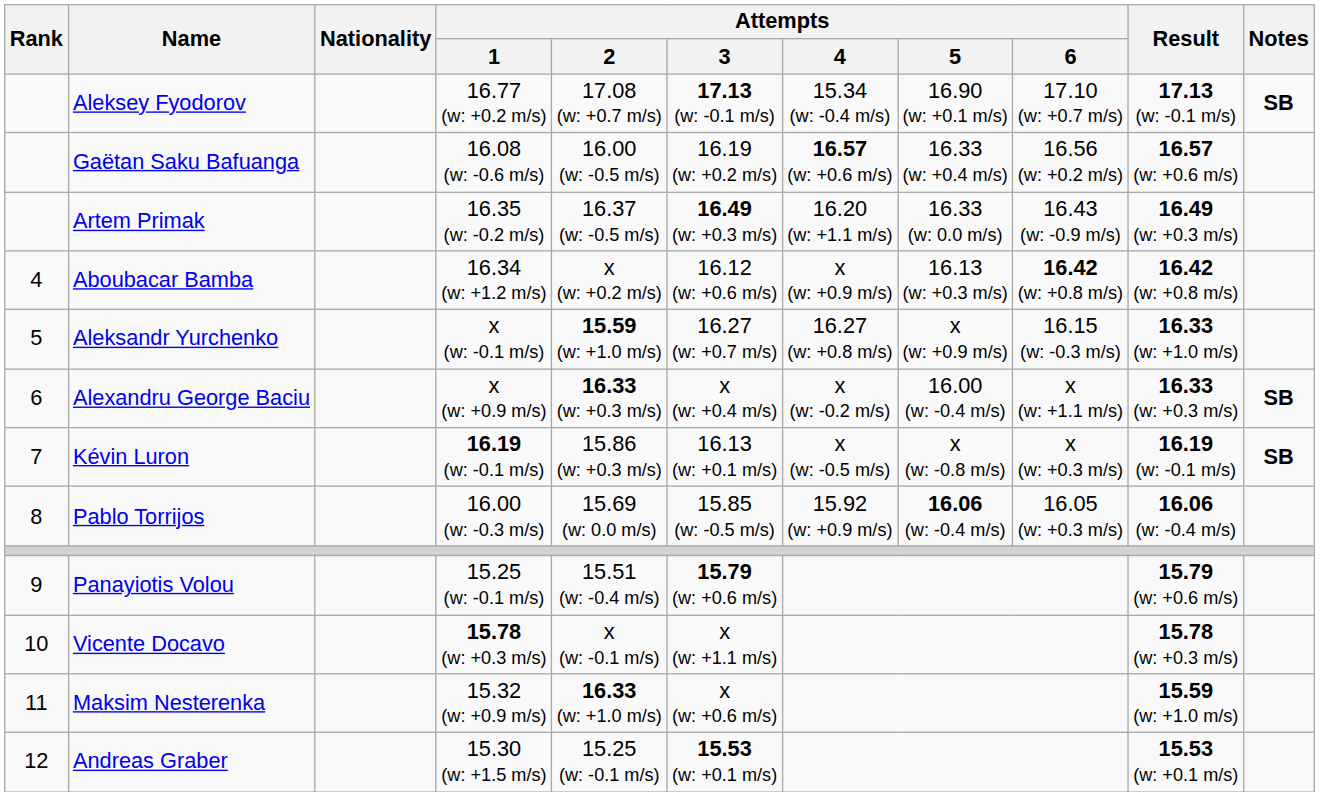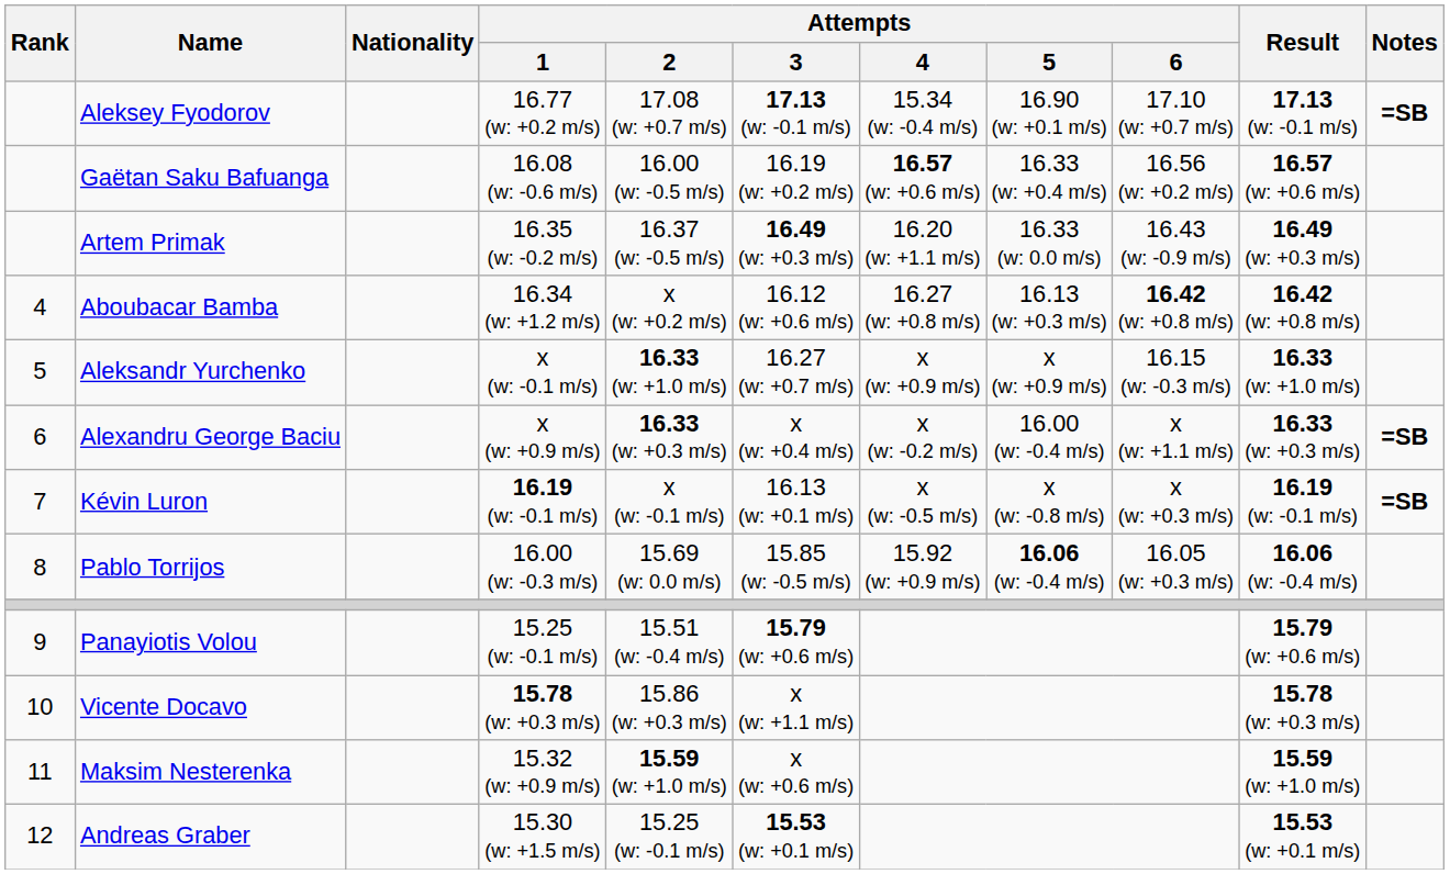Aleksey Fyodorov | Notes: SB -> =SB
Aboubacar Bamba | Attempts / 4: x (w: +0.9 m/s) -> 16.27 (w: +0.8 m/s)
Aleksandr Yurchenko | Attempts / 2: 15.59 (w: +1.0 m/s) -> 16.33 (w: +1.0 m/s)
Aleksandr Yurchenko | Attempts / 4: 16.27 (w: +0.8 m/s) -> x (w: +0.9 m/s)
Alexandru George Baciu | Notes: SB -> =SB
Kévin Luron | Attempts / 2: 15.86 (w: +0.3 m/s) -> x (w: -0.1 m/s)
Kévin Luron | Notes: SB -> =SB
Vicente Docavo | Attempts / 2: x (w: -0.1 m/s) -> 15.86 (w: +0.3 m/s)
Maksim Nesterenka | Attempts / 2: 16.33 (w: +1.0 m/s) -> 15.59 (w: +1.0 m/s)
